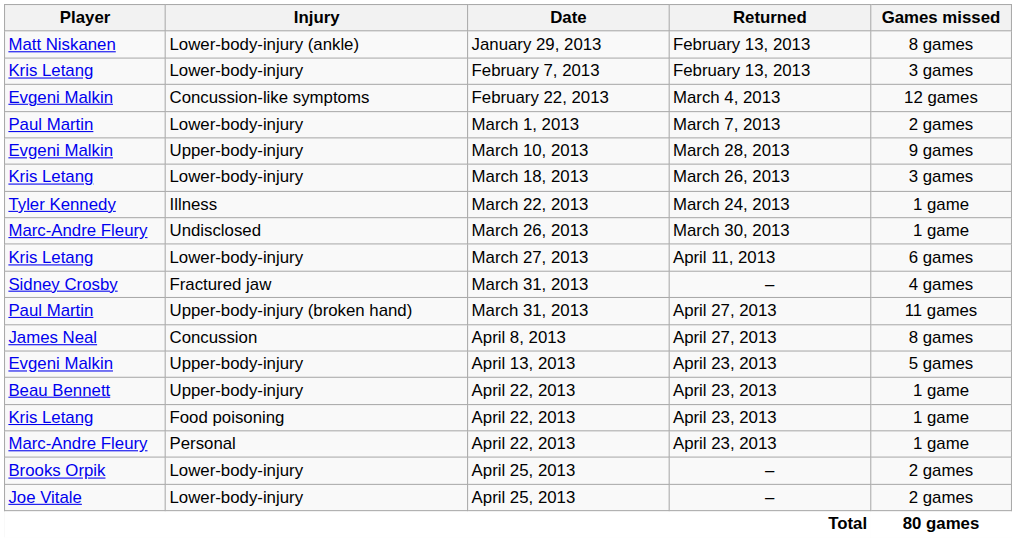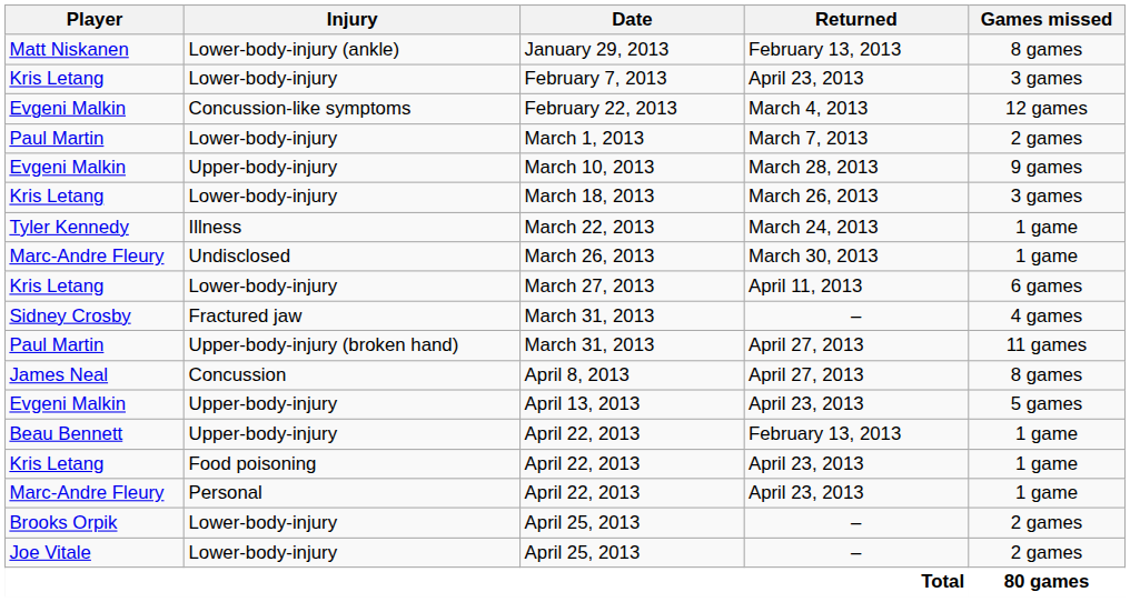February 7, 2013 | Returned: February 13, 2013 -> April 23, 2013
Beau Bennett / April 22, 2013 | Returned: April 23, 2013 -> February 13, 2013
